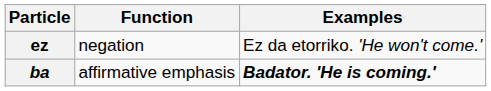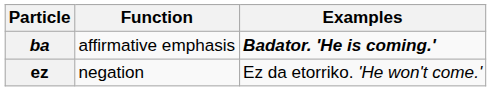rows swapped: ba <-> ez
